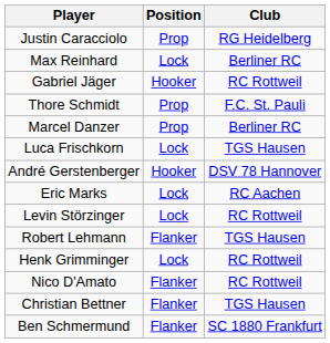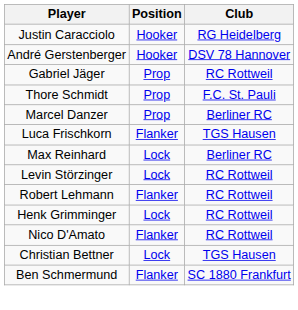Justin Caracciolo | Position: Prop -> Hooker
rows swapped: André Gerstenberger <-> Max Reinhard
Gabriel Jäger | Position: Hooker -> Prop
Luca Frischkorn | Position: Lock -> Flanker
- row: Eric Marks | Lock | RC Aachen
Robert Lehmann | Club: TGS Hausen -> RC Rottweil
Christian Bettner | Position: Flanker -> Lock
